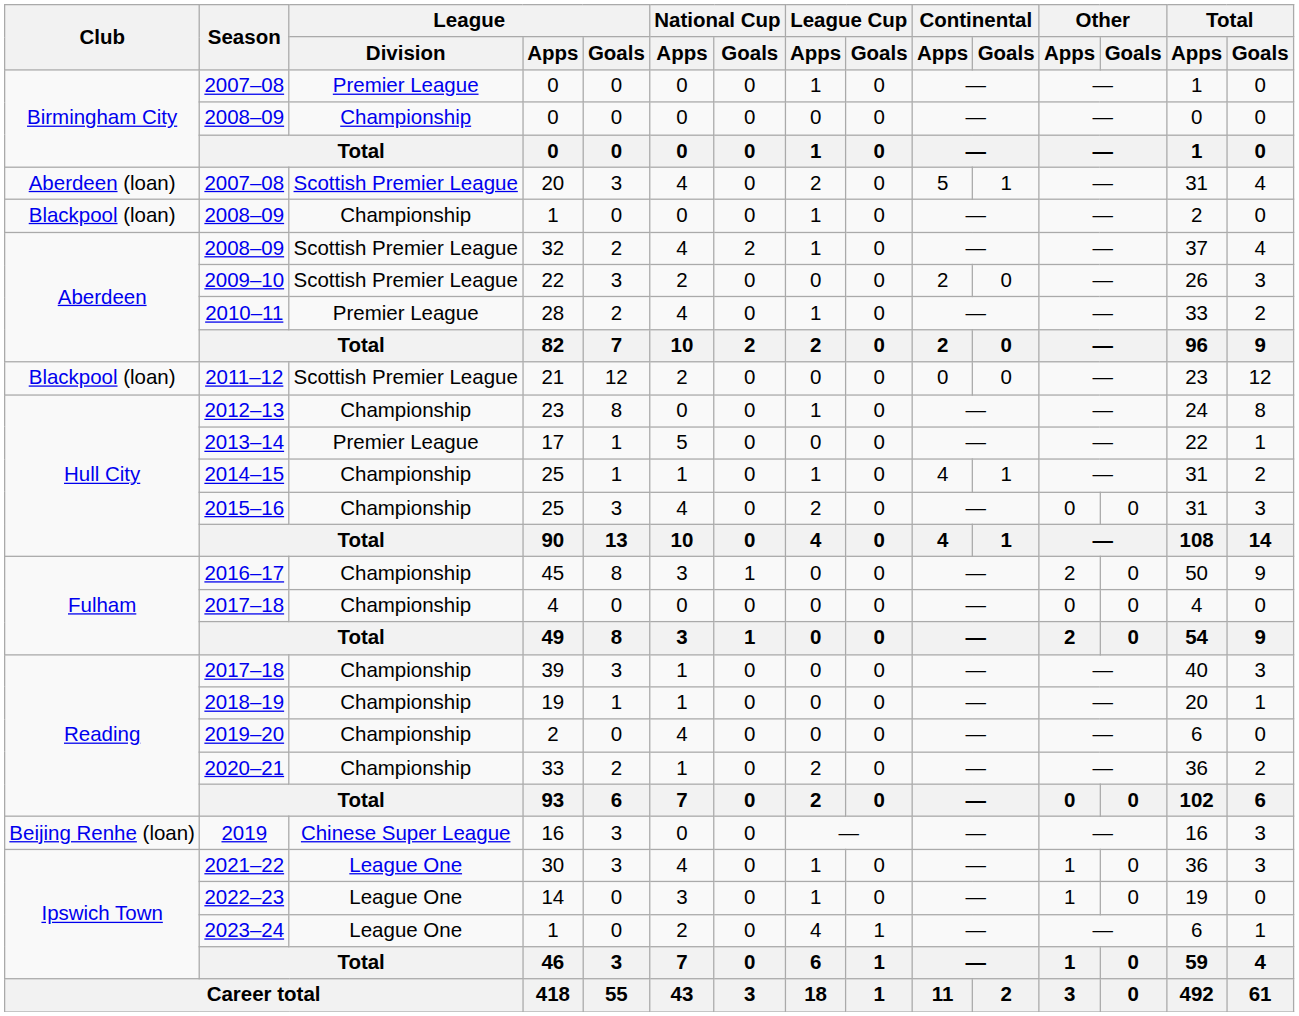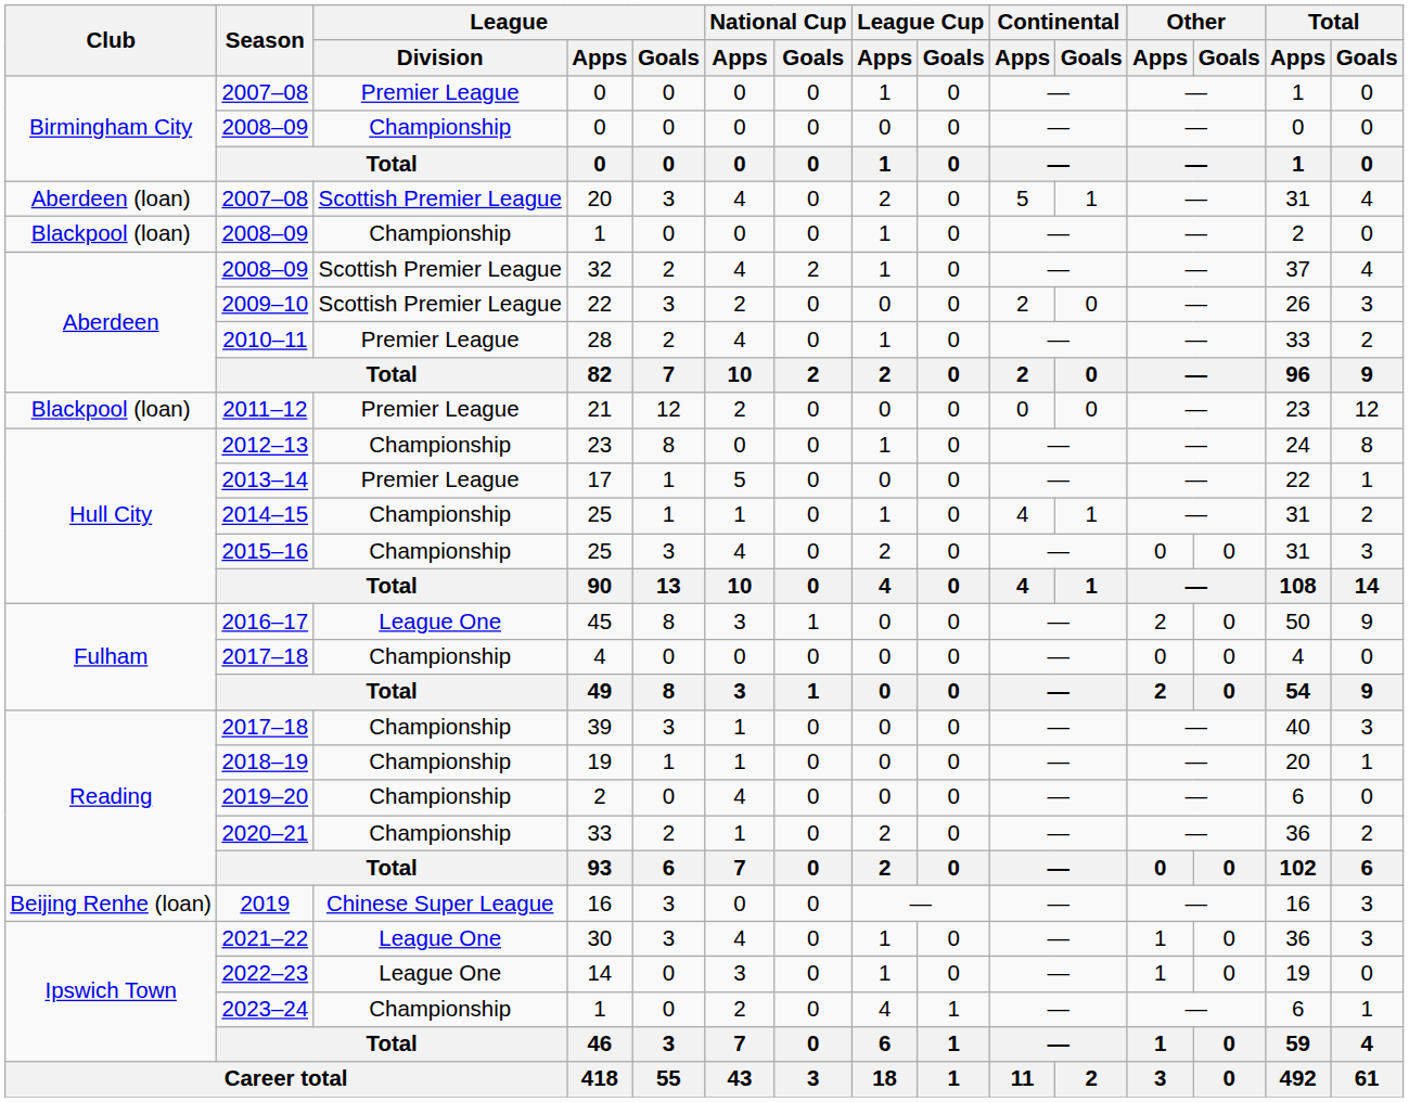21 | League / Division: Scottish Premier League -> Premier League
45 | League / Division: Championship -> League One
2023–24 / 1 | League / Division: League One -> Championship
